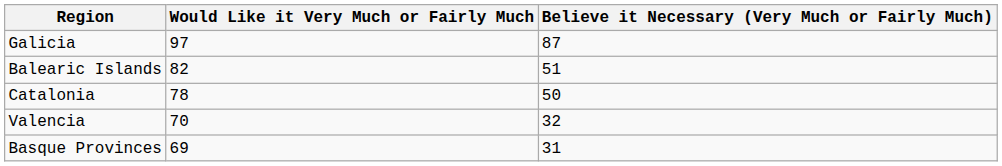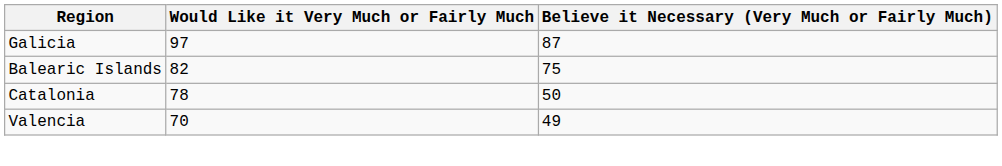Balearic Islands | Believe it Necessary (Very Much or Fairly Much): 51 -> 75
Valencia | Believe it Necessary (Very Much or Fairly Much): 32 -> 49
- row: Basque Provinces | 69 | 31
